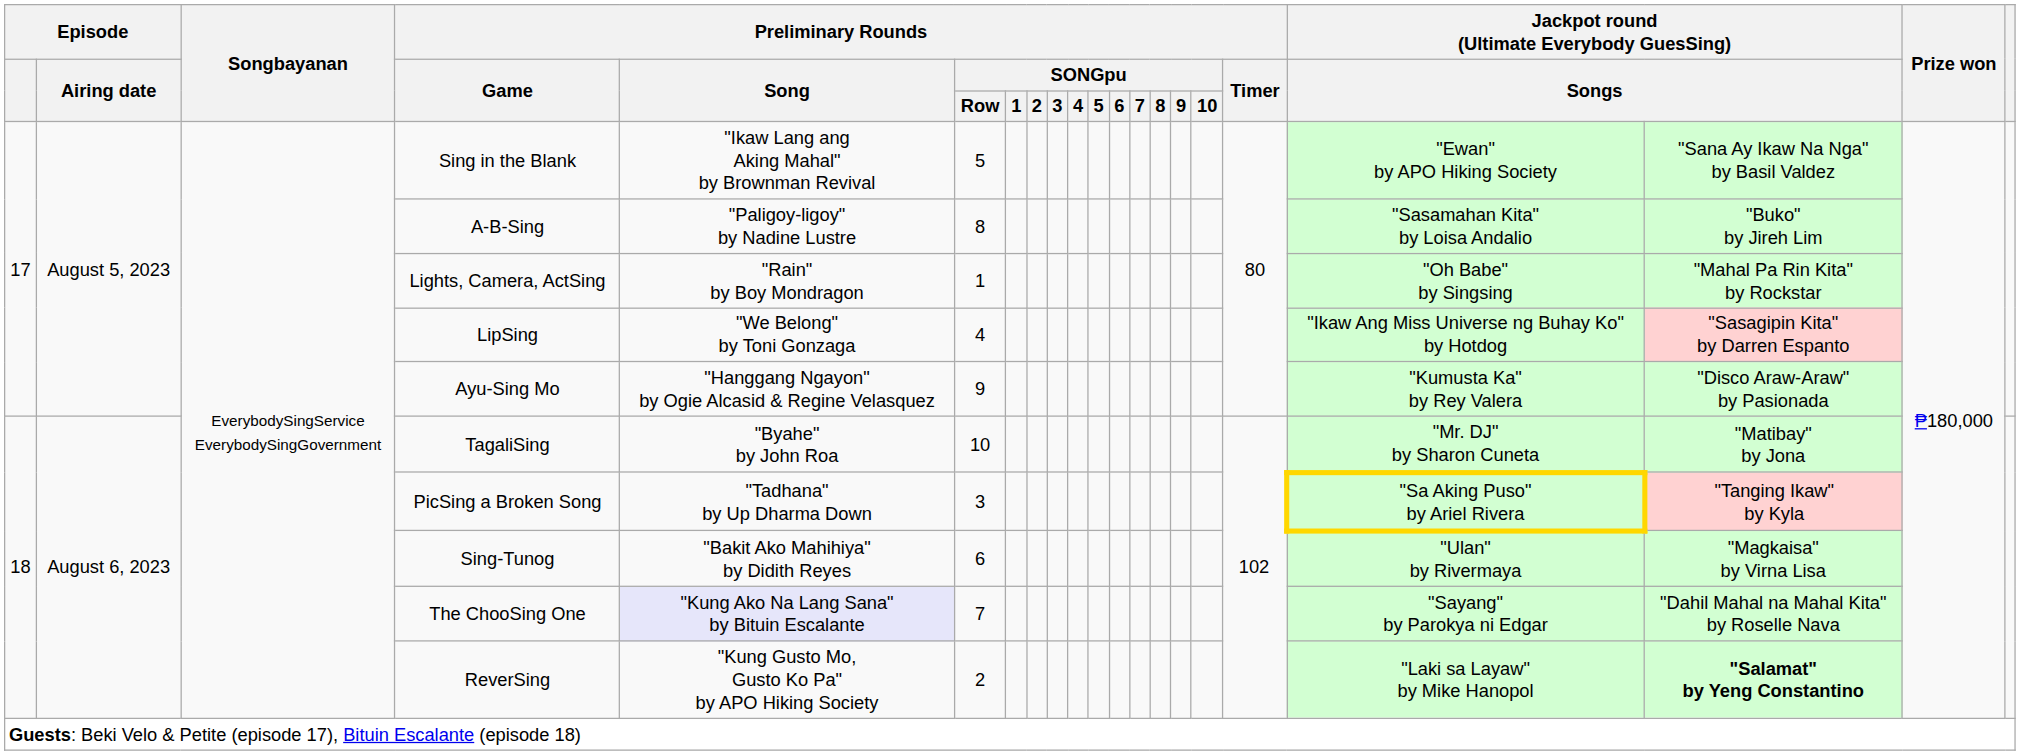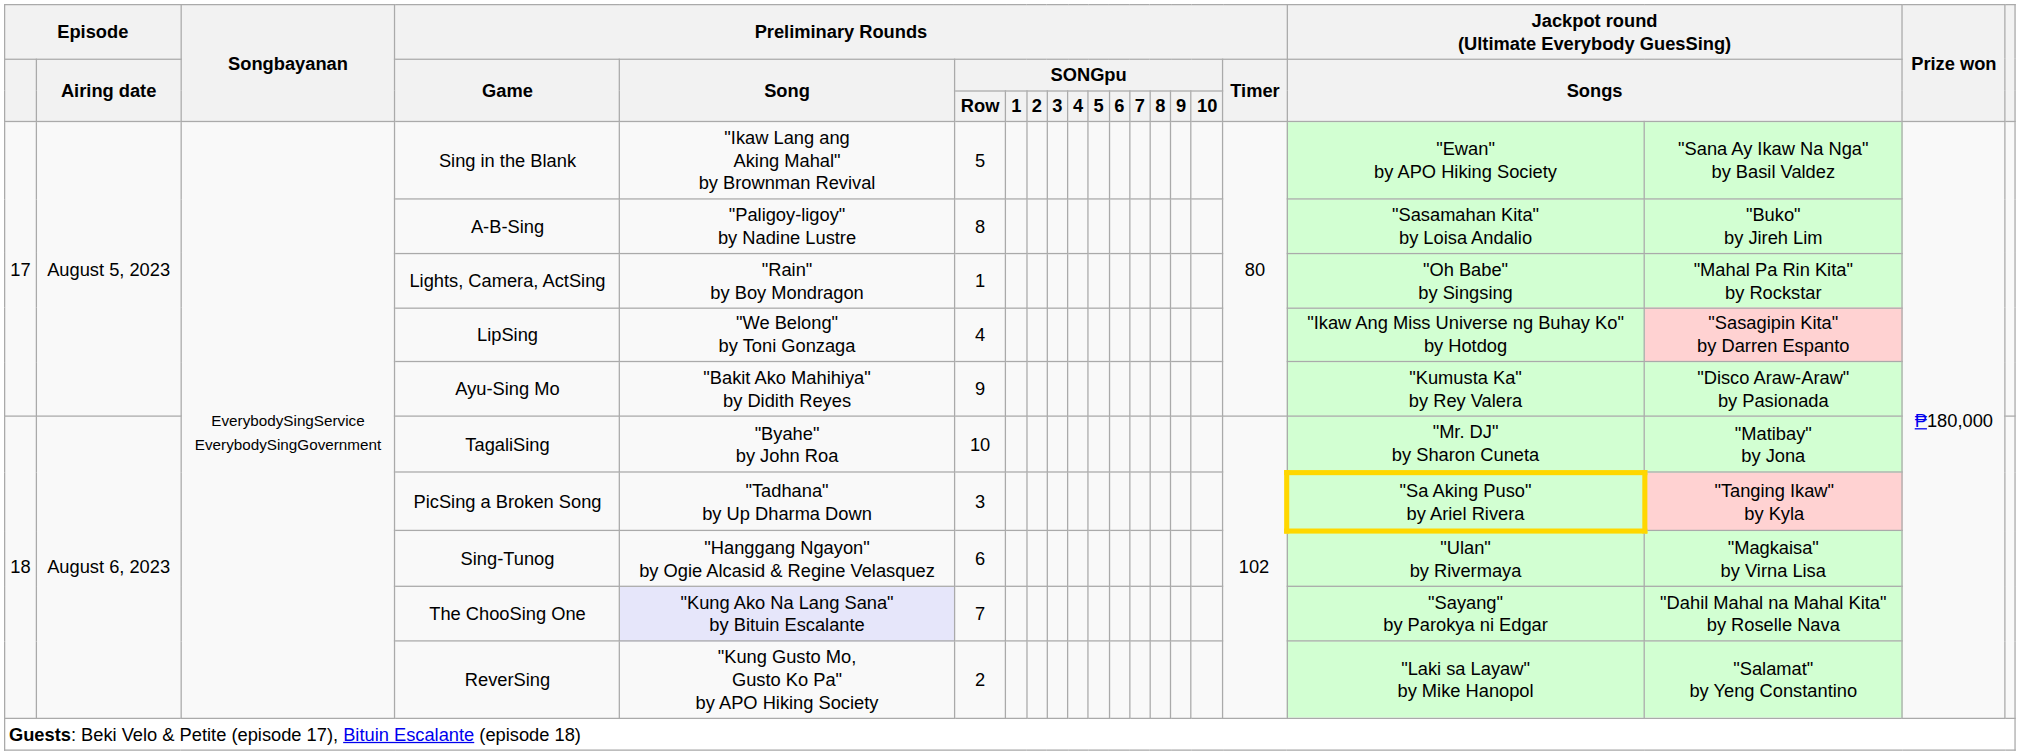Ayu-Sing Mo | Preliminary Rounds / Song: "Hanggang Ngayon" by Ogie Alcasid & Regine Velasquez -> "Bakit Ako Mahihiya" by Didith Reyes
Sing-Tunog | Preliminary Rounds / Song: "Bakit Ako Mahihiya" by Didith Reyes -> "Hanggang Ngayon" by Ogie Alcasid & Regine Velasquez
ReverSing | column 19: bold -> normal
